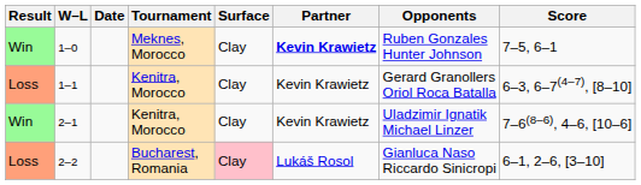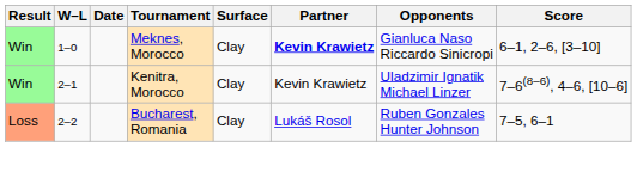1–0 | Opponents: Ruben Gonzales Hunter Johnson -> Gianluca Naso Riccardo Sinicropi
1–0 | Score: 7–5, 6–1 -> 6–1, 2–6, [3–10]
- row: Loss | 1–1 | Kenitra, Morocco | Clay | Kevin Krawietz | Gerard Granollers Oriol Roca Batalla | 6–3, 6–7(4–7), [8–10]
2–2 | Surface: pink background -> no background
2–2 | Opponents: Gianluca Naso Riccardo Sinicropi -> Ruben Gonzales Hunter Johnson
2–2 | Score: 6–1, 2–6, [3–10] -> 7–5, 6–1
